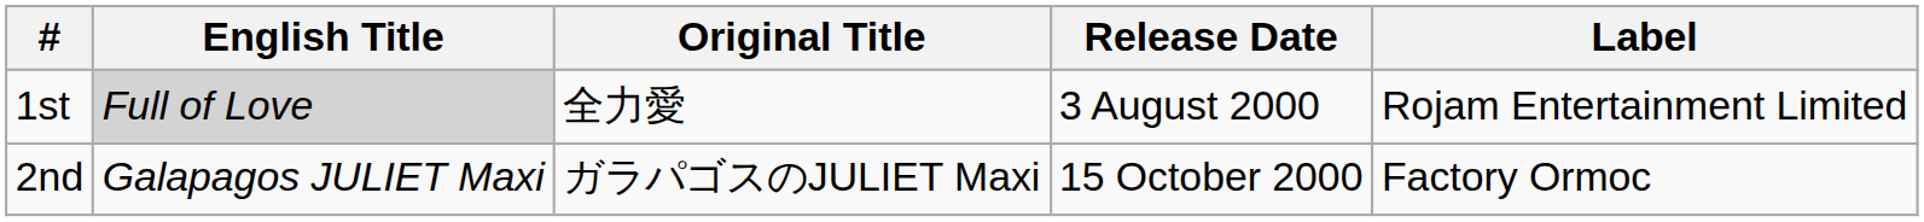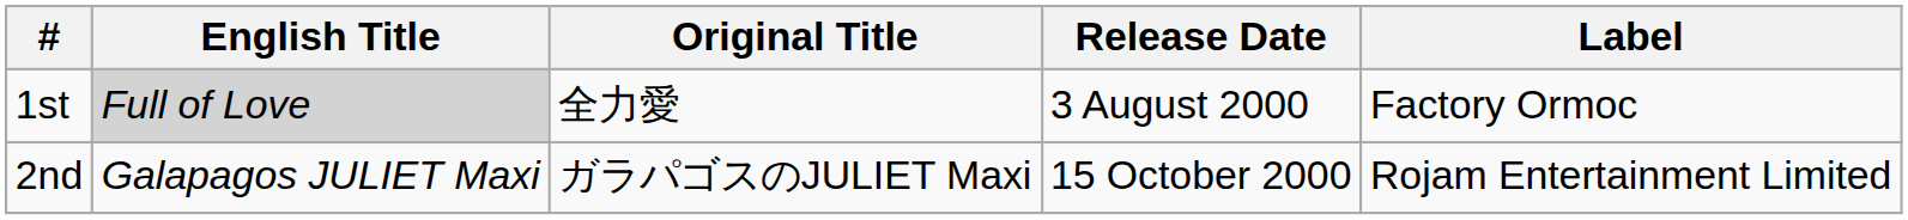1st | Label: Rojam Entertainment Limited -> Factory Ormoc
2nd | Label: Factory Ormoc -> Rojam Entertainment Limited
